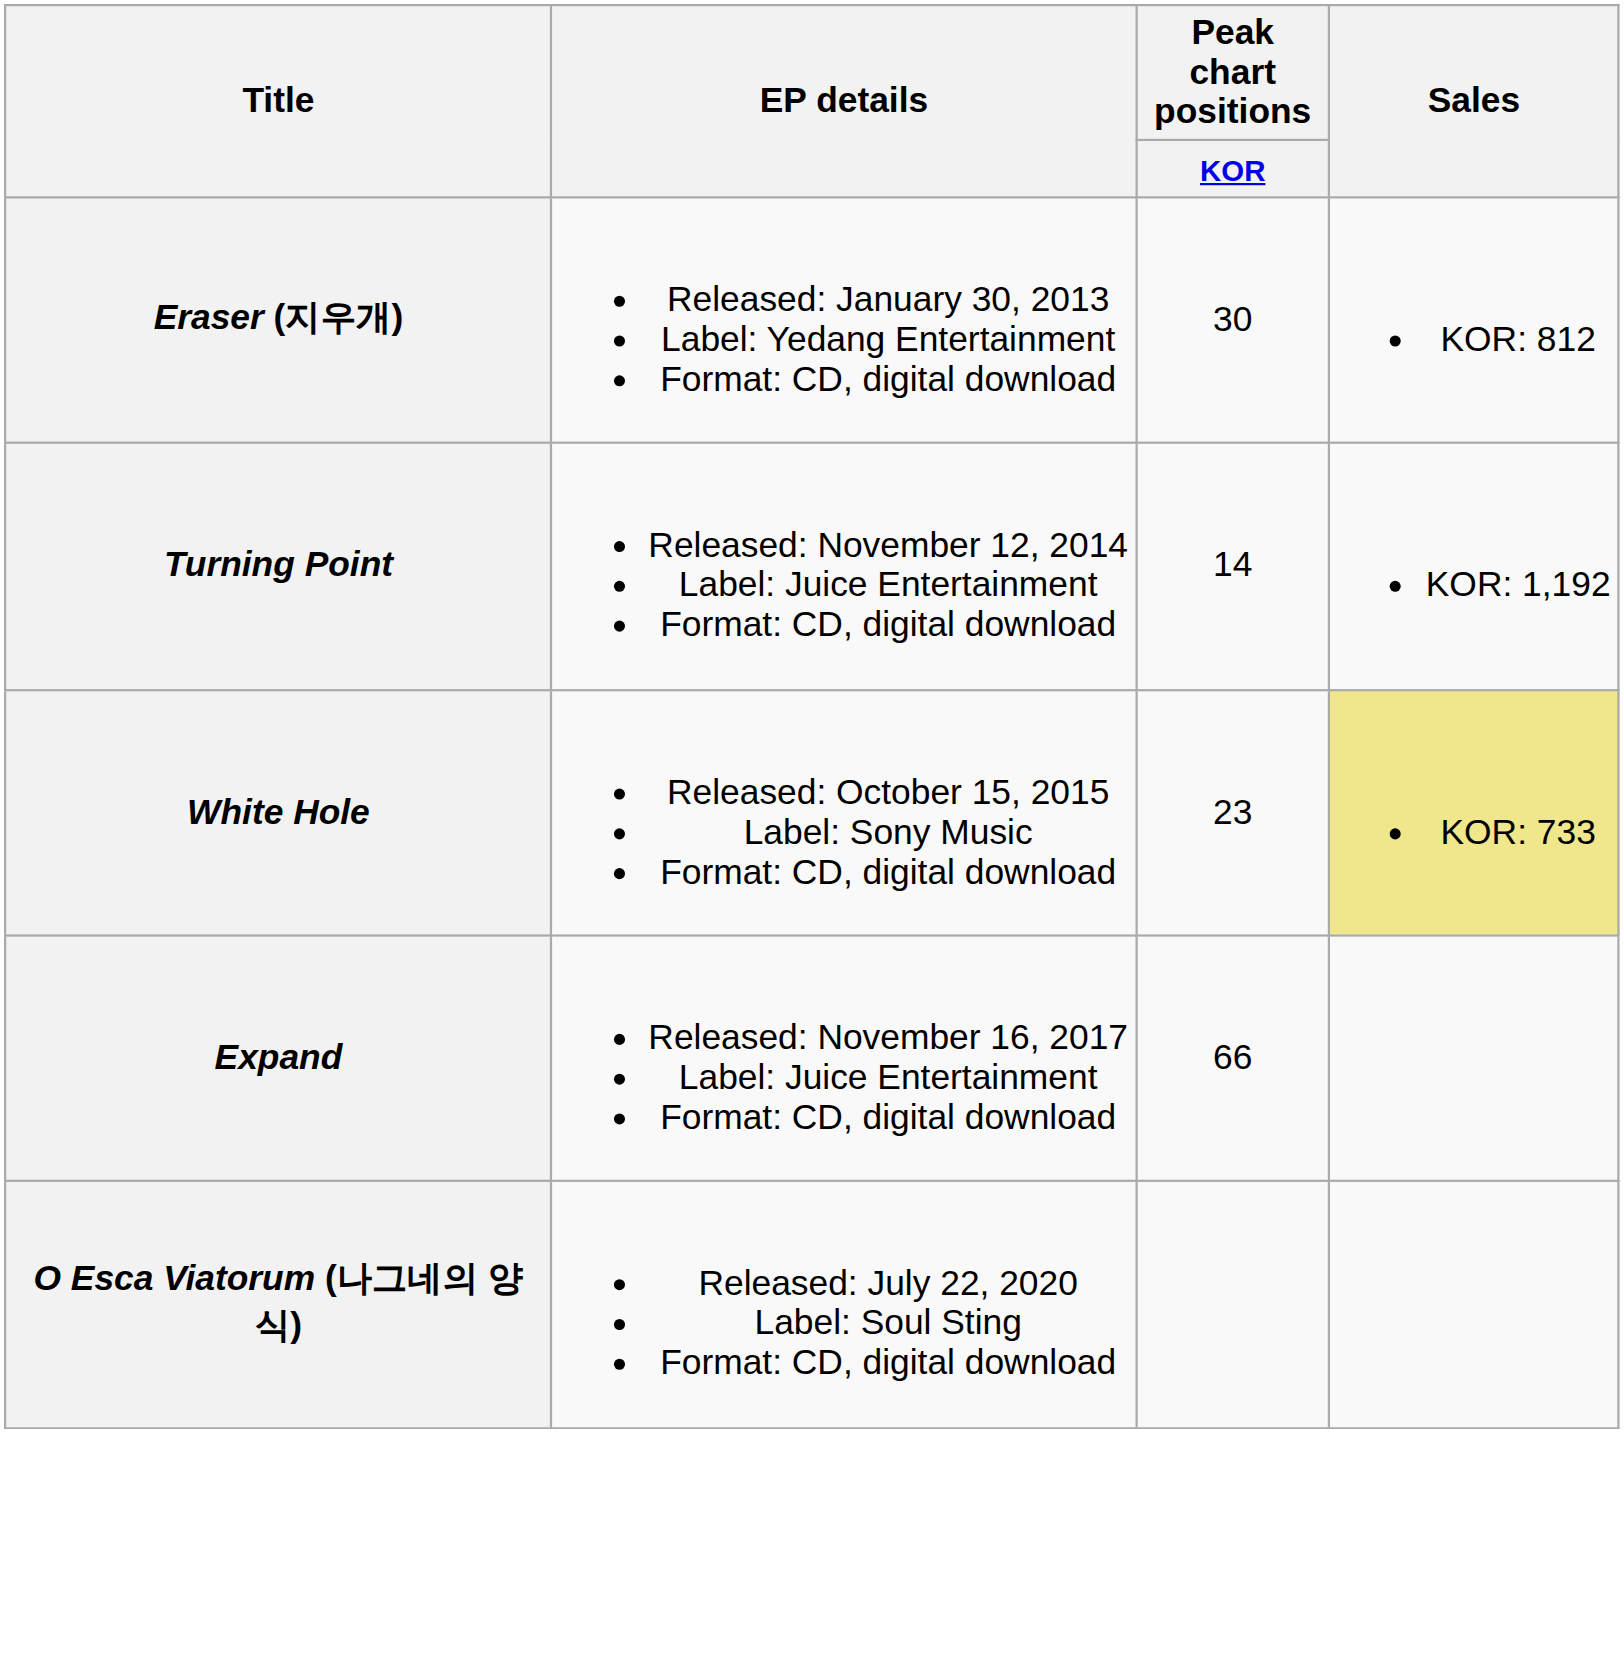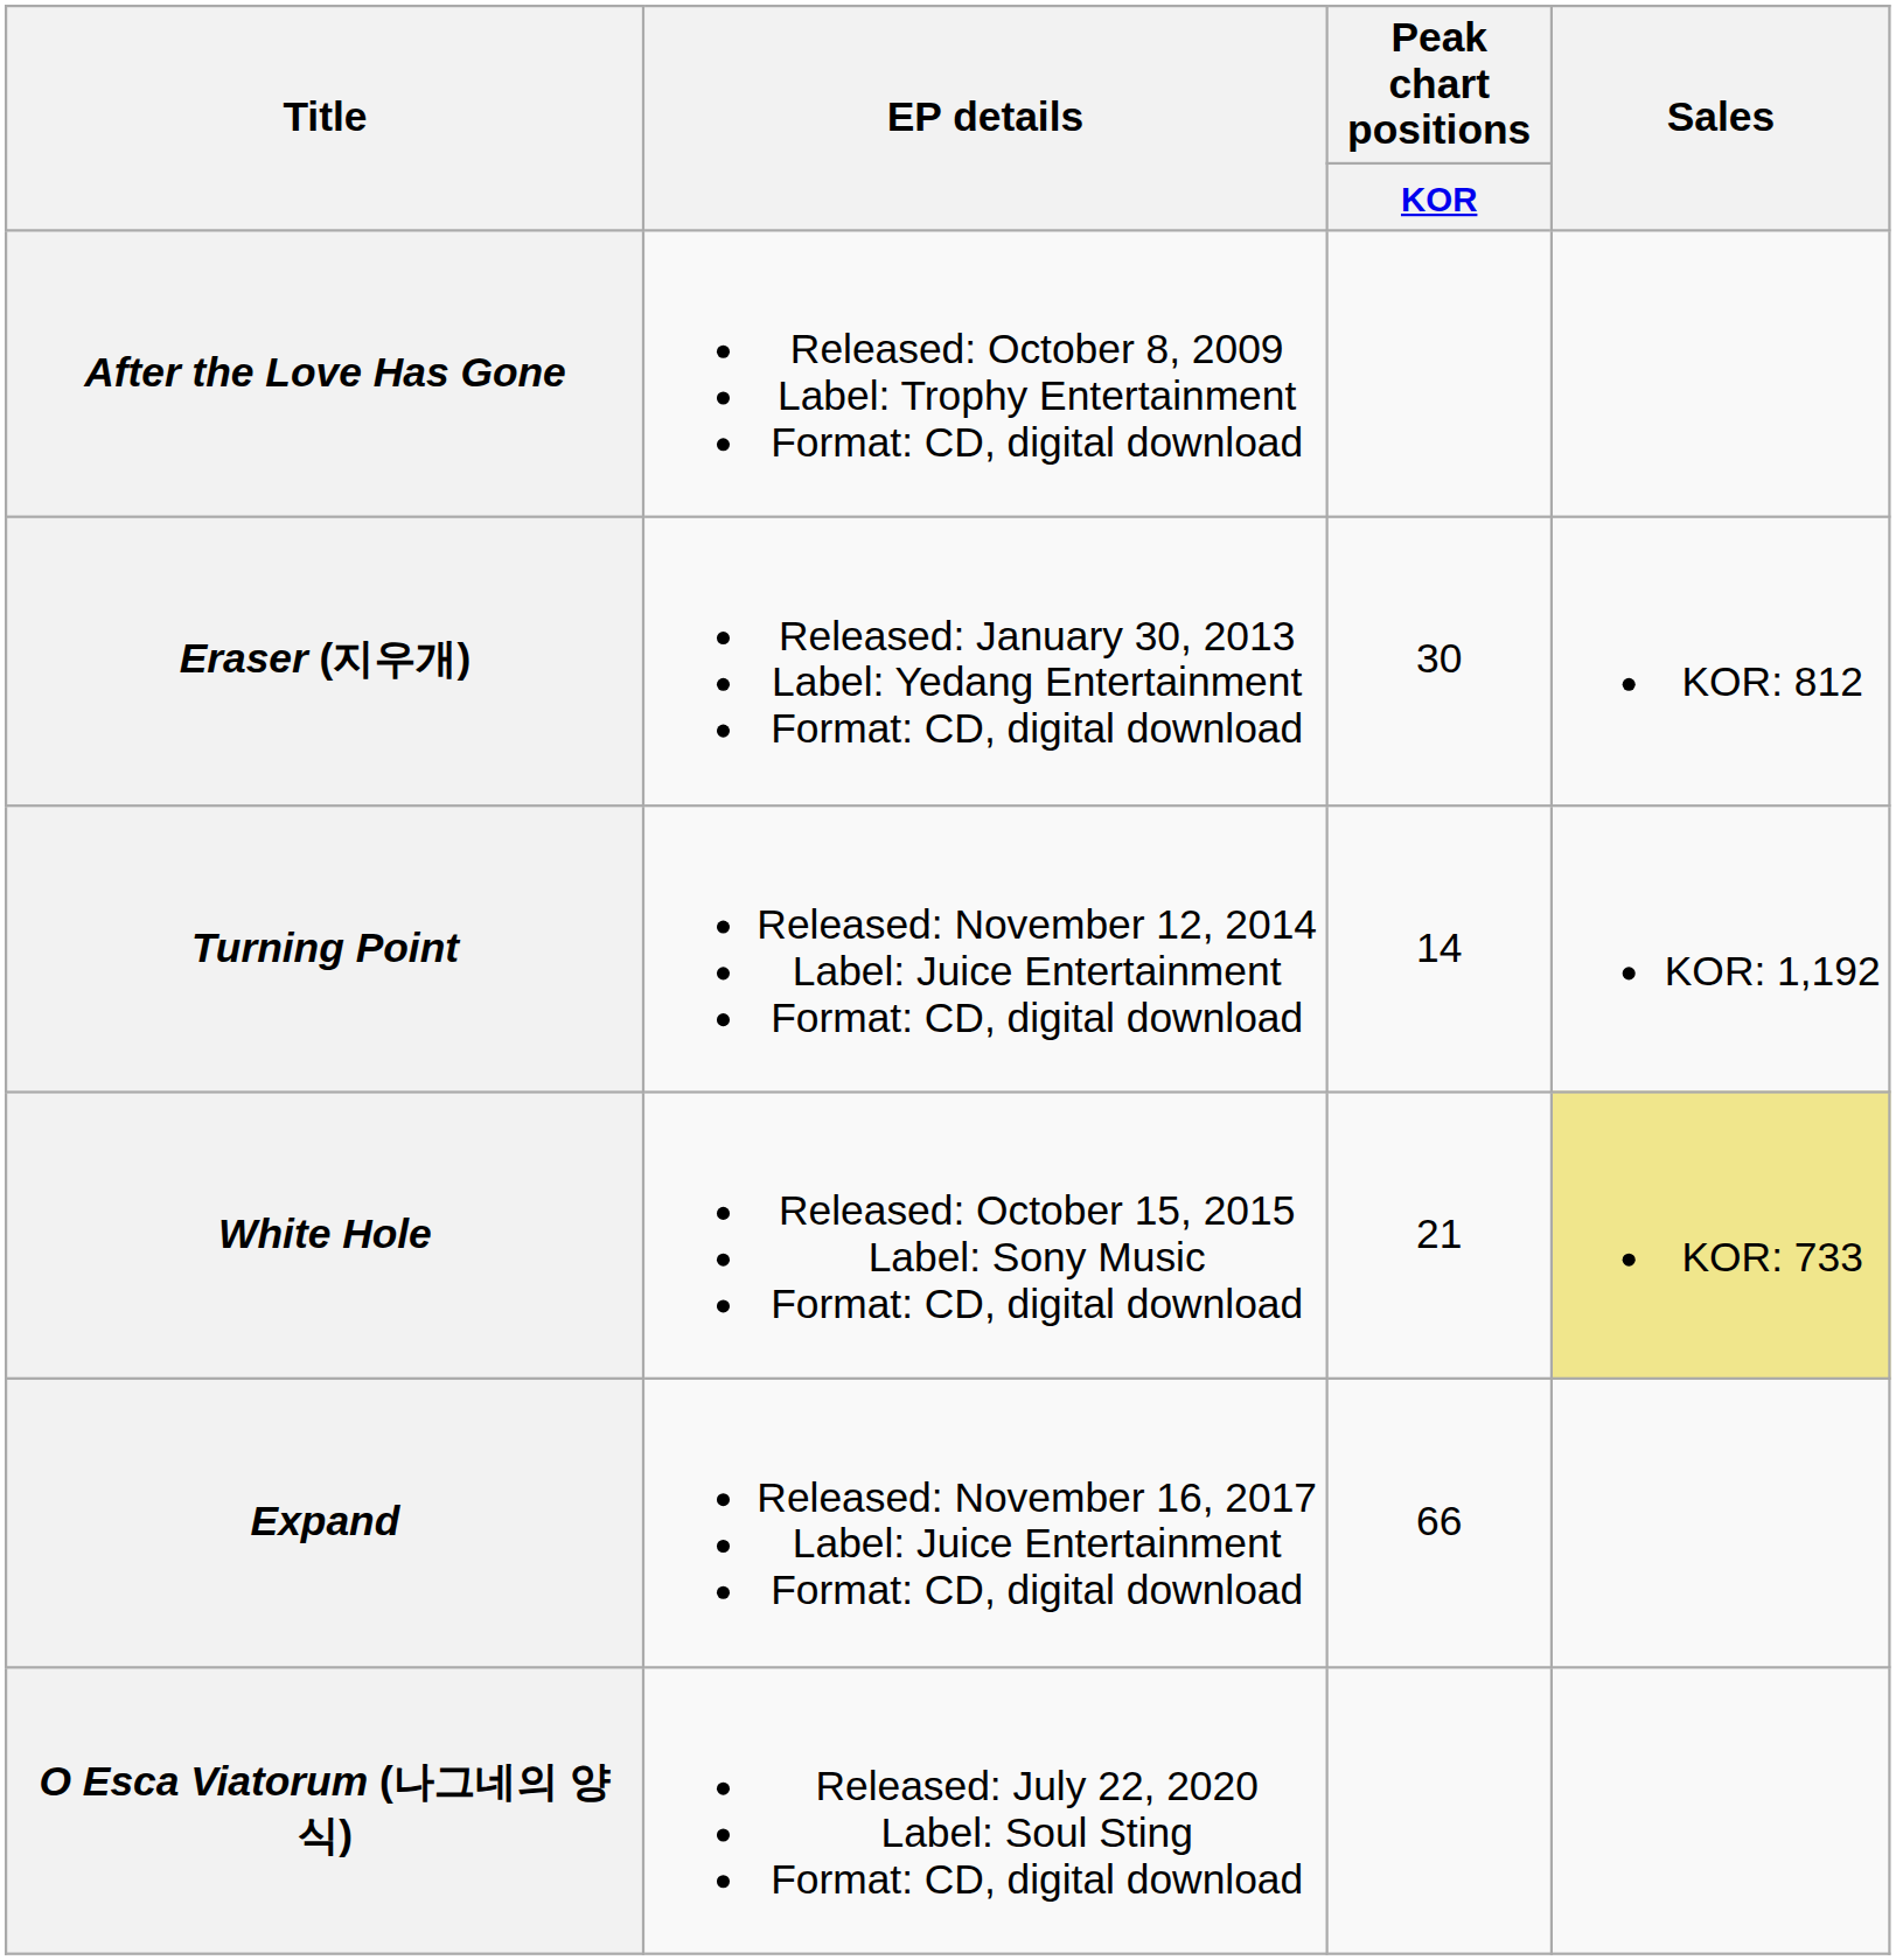+ row: After the Love Has Gone | Released: October 8, 2009 Label: Trophy Entertainment Format: CD, digital download
White Hole | Peak chart positions / KOR: 23 -> 21
